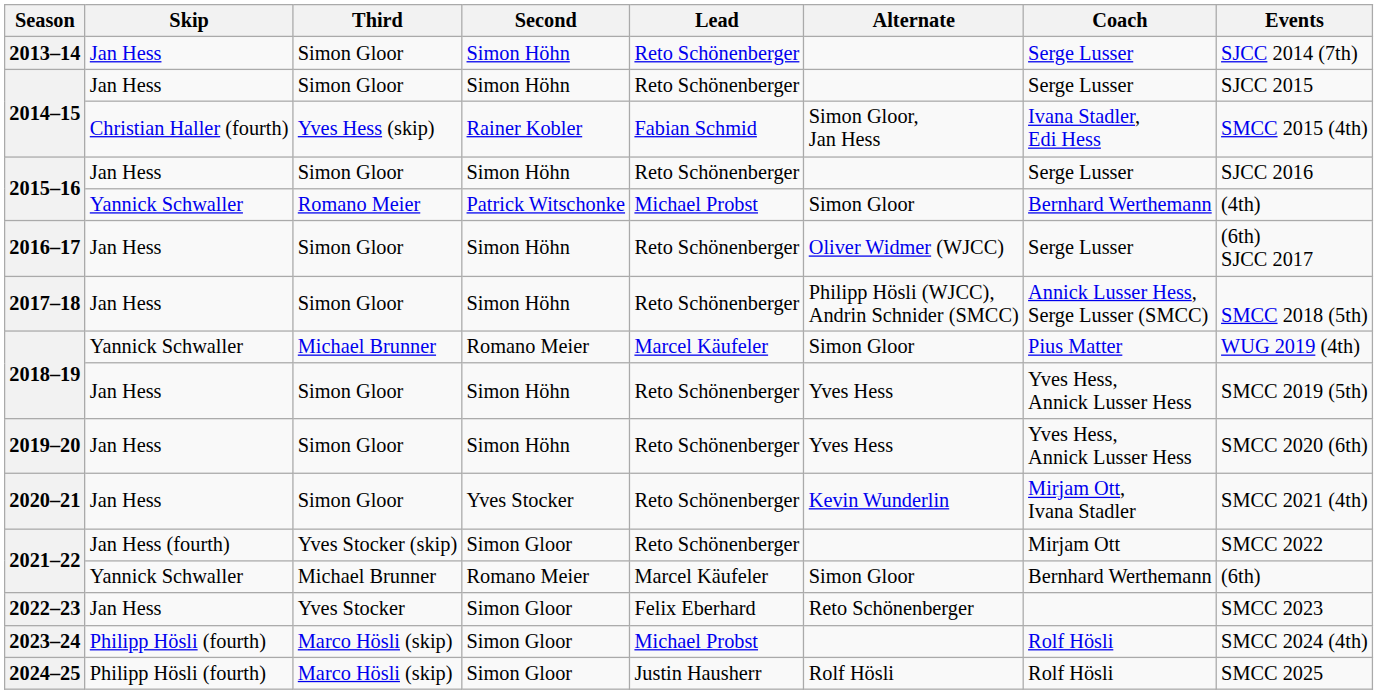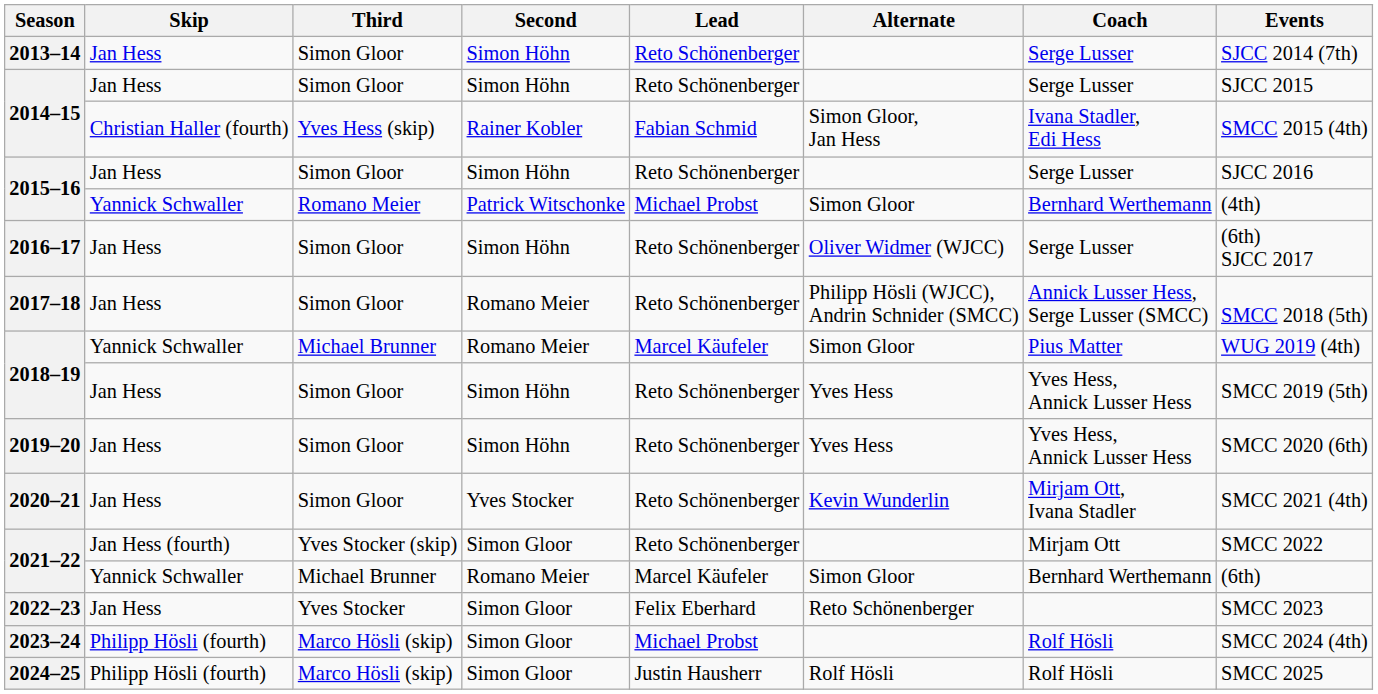2017–18 | Second: Simon Höhn -> Romano Meier
